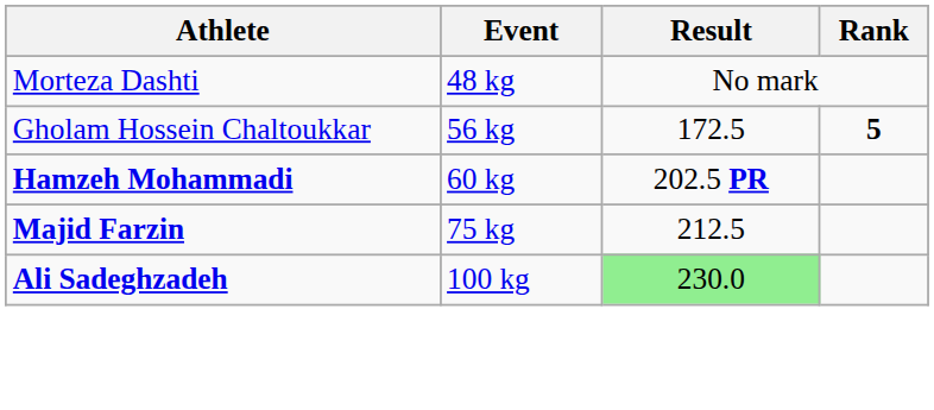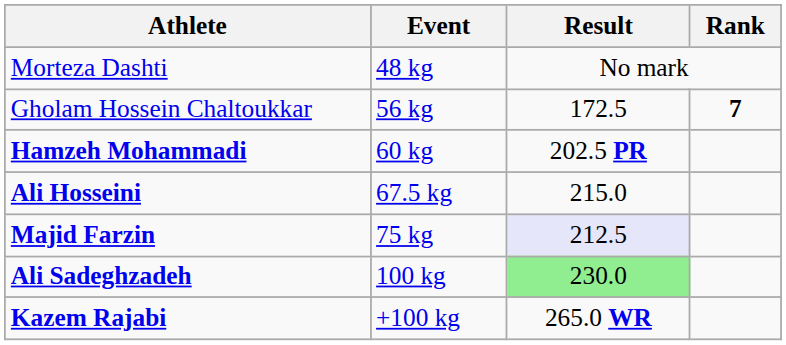Gholam Hossein Chaltoukkar | Rank: 5 -> 7
+ row: Ali Hosseini | 67.5 kg | 215.0
Majid Farzin | Result: no background -> lavender background
+ row: Kazem Rajabi | +100 kg | 265.0 WR
